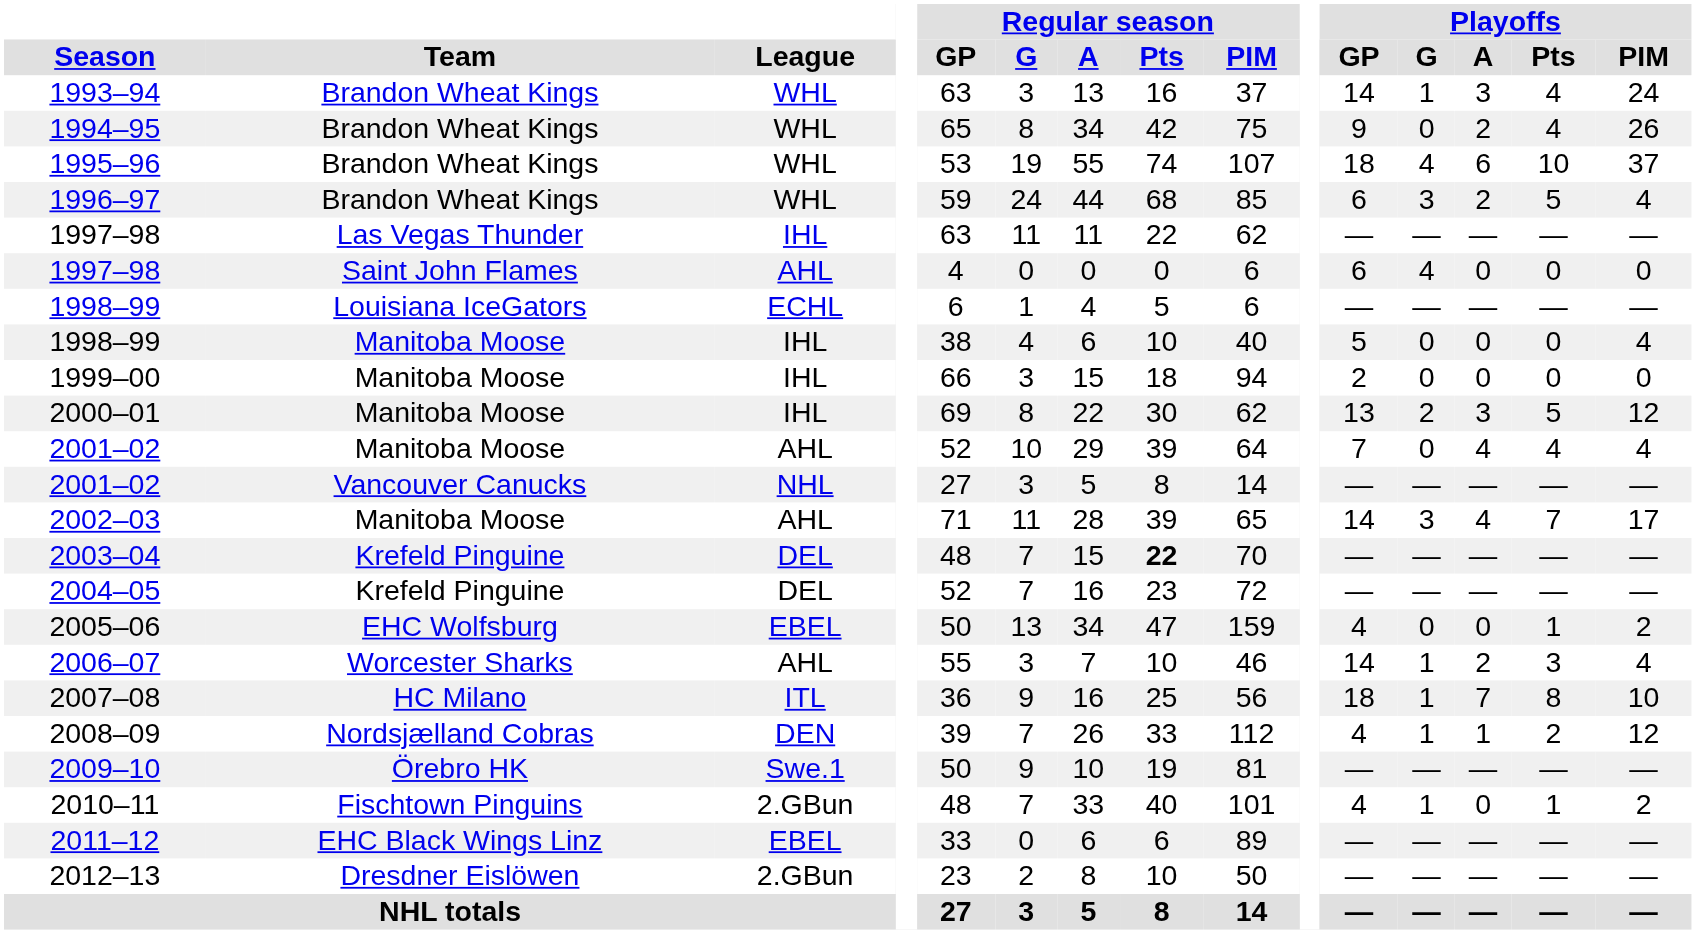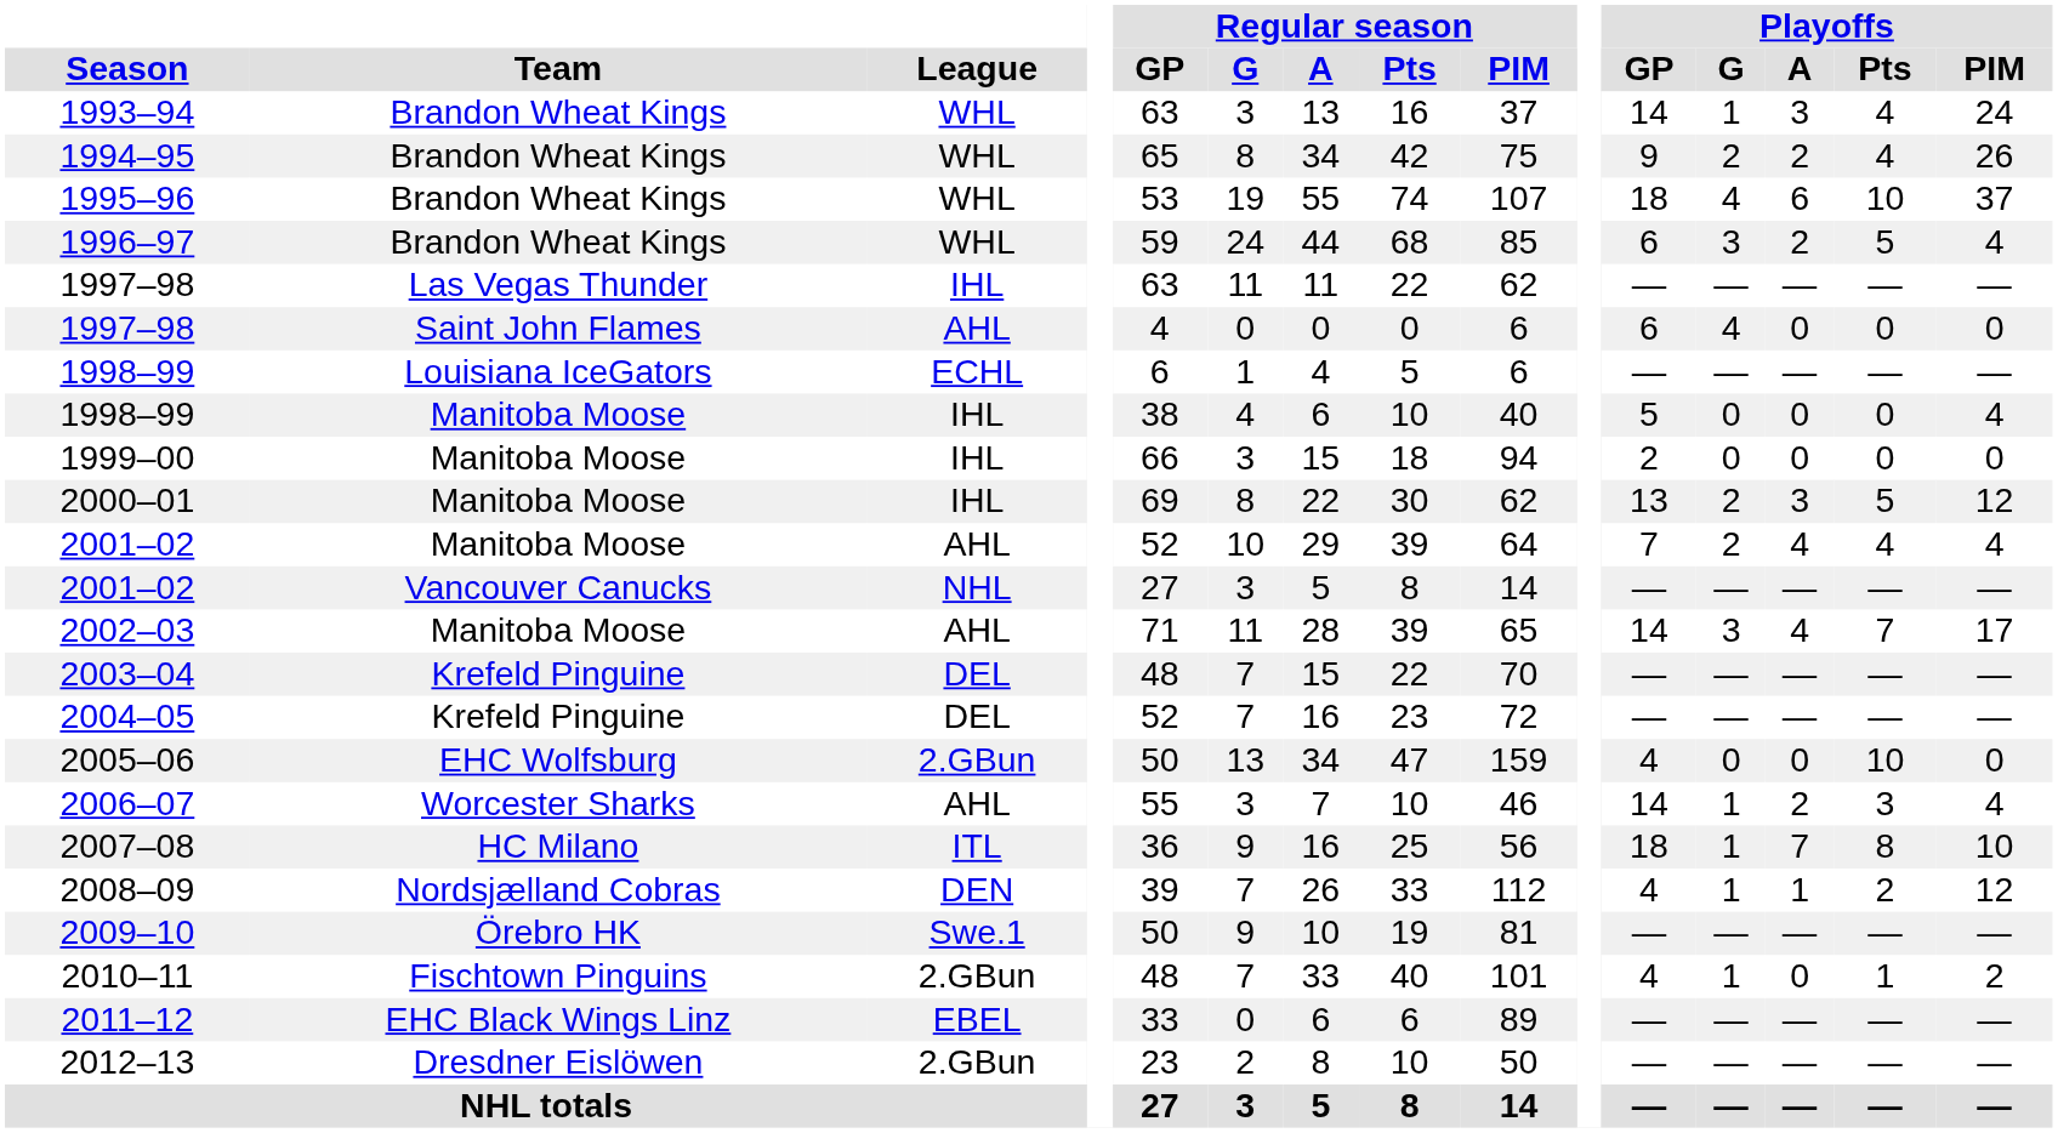1994–95 | Playoffs / G: 0 -> 2
2001–02 / Manitoba Moose | Playoffs / G: 0 -> 2
2003–04 | Regular season / Pts: bold -> normal
2005–06 | League: EBEL -> 2.GBun
2005–06 | Playoffs / Pts: 1 -> 10
2005–06 | Playoffs / PIM: 2 -> 0
